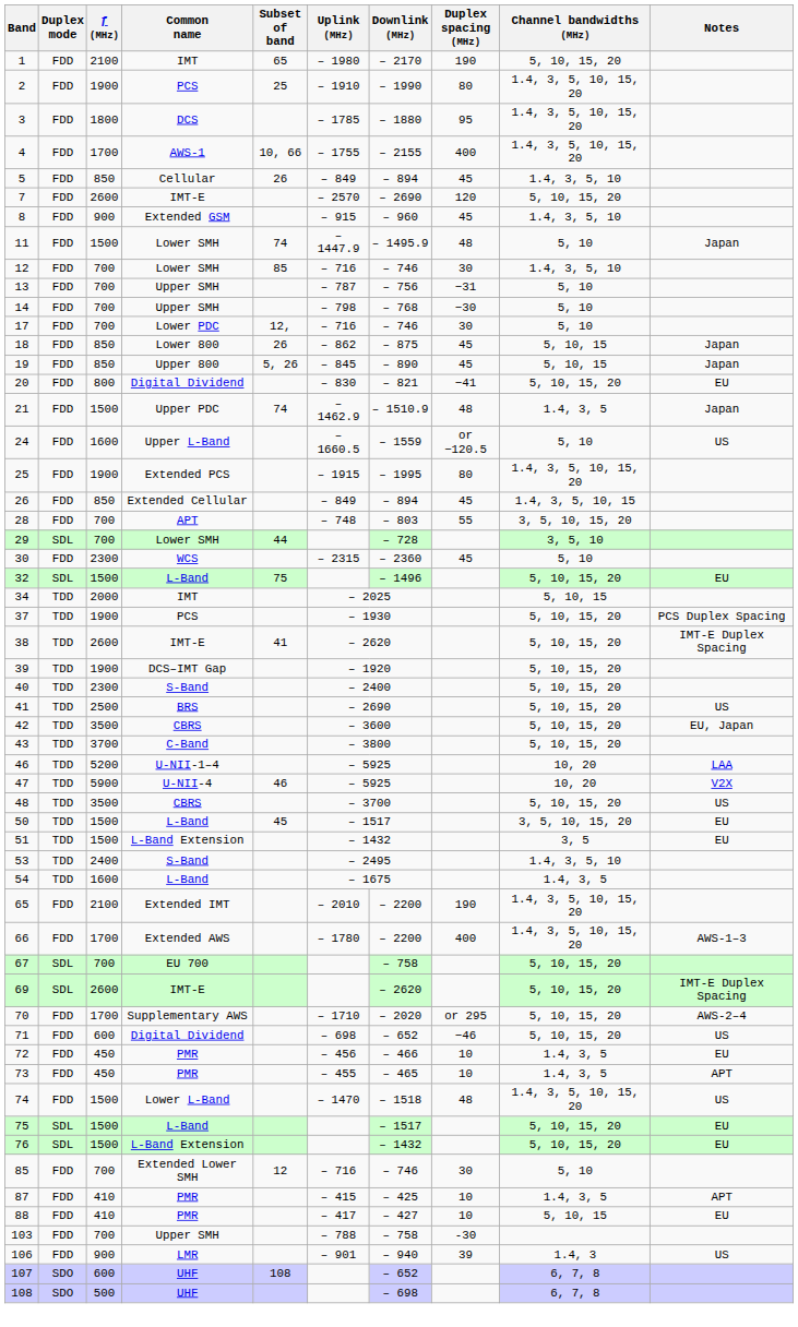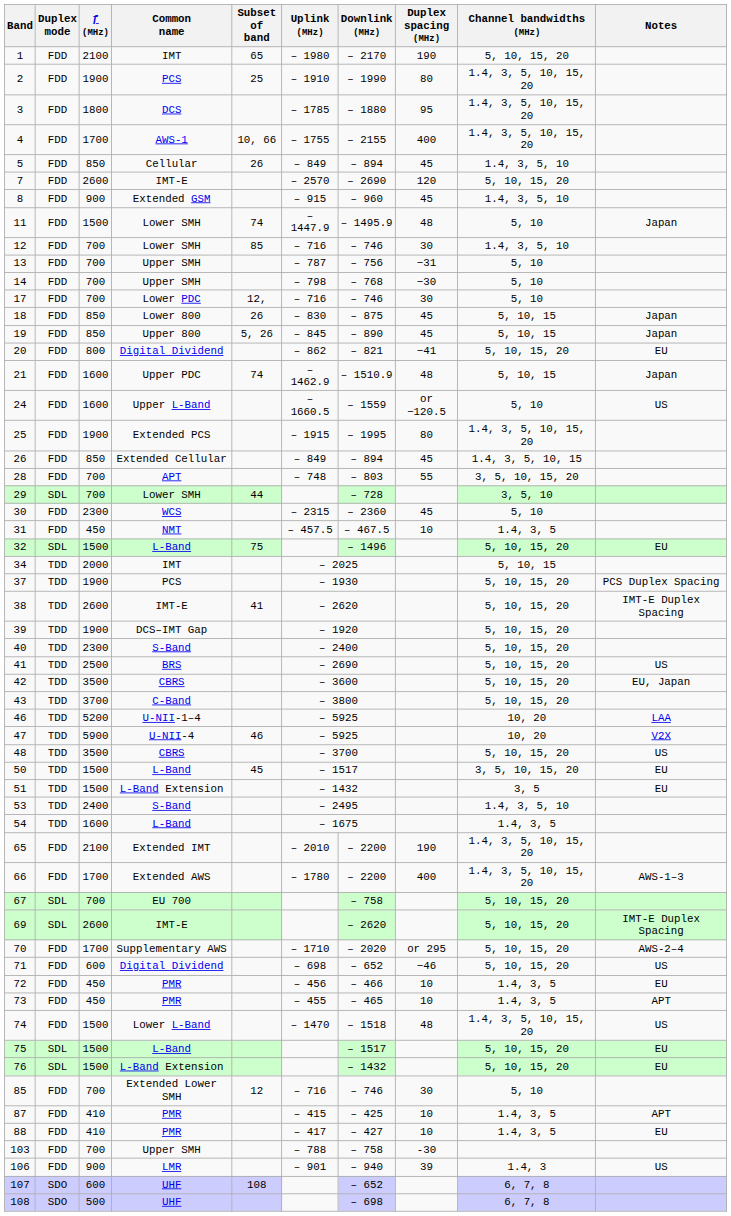18 | Uplink (MHz): – 862 -> – 830
20 | Uplink (MHz): – 830 -> – 862
21 | ƒ (MHz): 1500 -> 1600
21 | Channel bandwidths (MHz): 1.4, 3, 5 -> 5, 10, 15
+ row: 31 | FDD | 450 | NMT | – 457.5 | – 467.5 | 10 | 1.4, 3, 5
88 | Channel bandwidths (MHz): 5, 10, 15 -> 1.4, 3, 5
